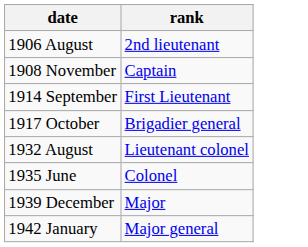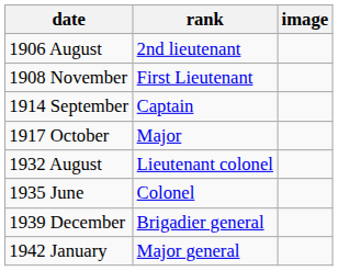+ column: image
1908 November | rank: Captain -> First Lieutenant
1914 September | rank: First Lieutenant -> Captain
1917 October | rank: Brigadier general -> Major
1939 December | rank: Major -> Brigadier general
